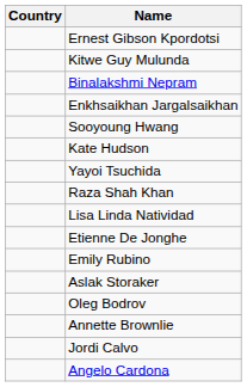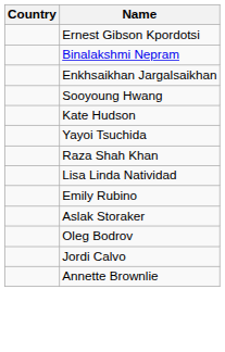- row: Kitwe Guy Mulunda
- row: Etienne De Jonghe
rows swapped: Annette Brownlie <-> Jordi Calvo
- row: Angelo Cardona
